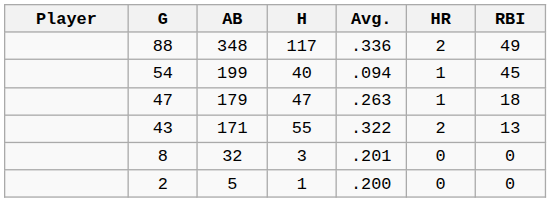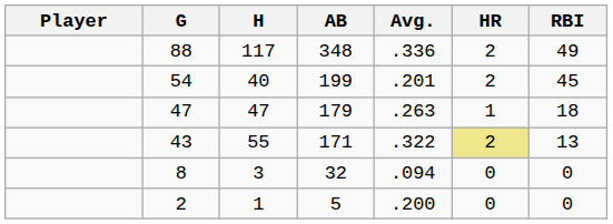columns swapped: AB <-> H
54 | Avg.: .094 -> .201
54 | HR: 1 -> 2
43 | HR: no background -> khaki background
8 | Avg.: .201 -> .094
